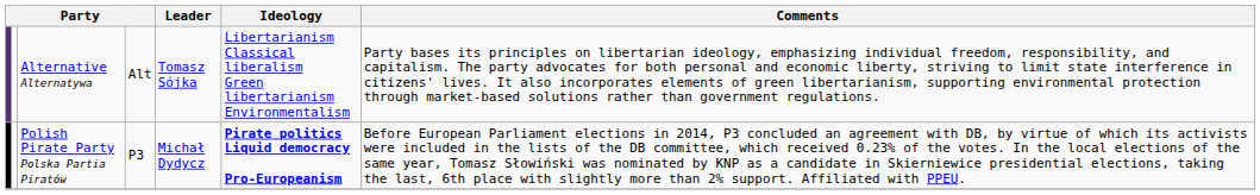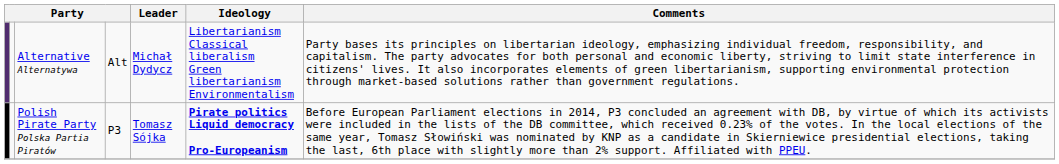Alternative Alternatywa | Leader: Tomasz Sójka -> Michał Dydycz
Polish Pirate Party Polska Partia Piratów | Leader: Michał Dydycz -> Tomasz Sójka
